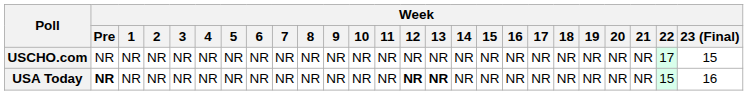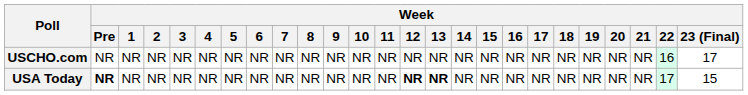USCHO.com | Week / 22: 17 -> 16
USCHO.com | Week / 23 (Final): 15 -> 17
USA Today | Week / 22: 15 -> 17
USA Today | Week / 23 (Final): 16 -> 15
